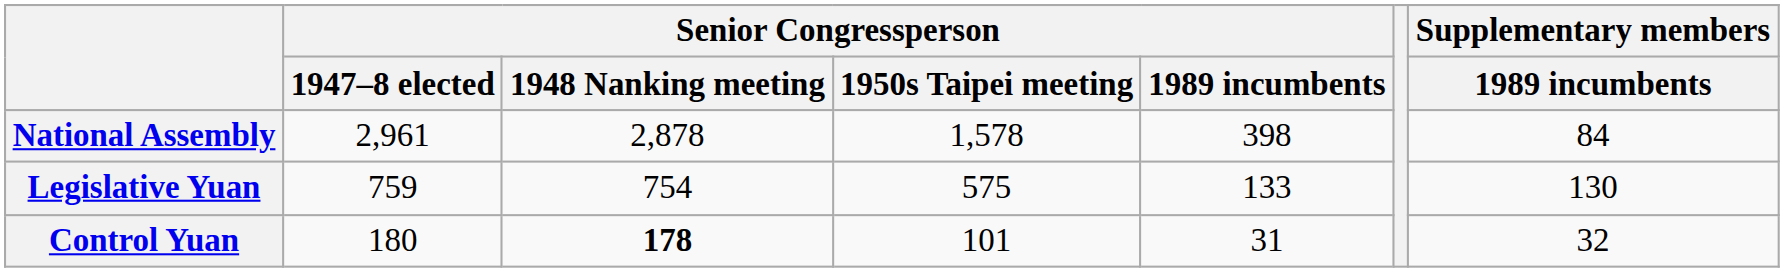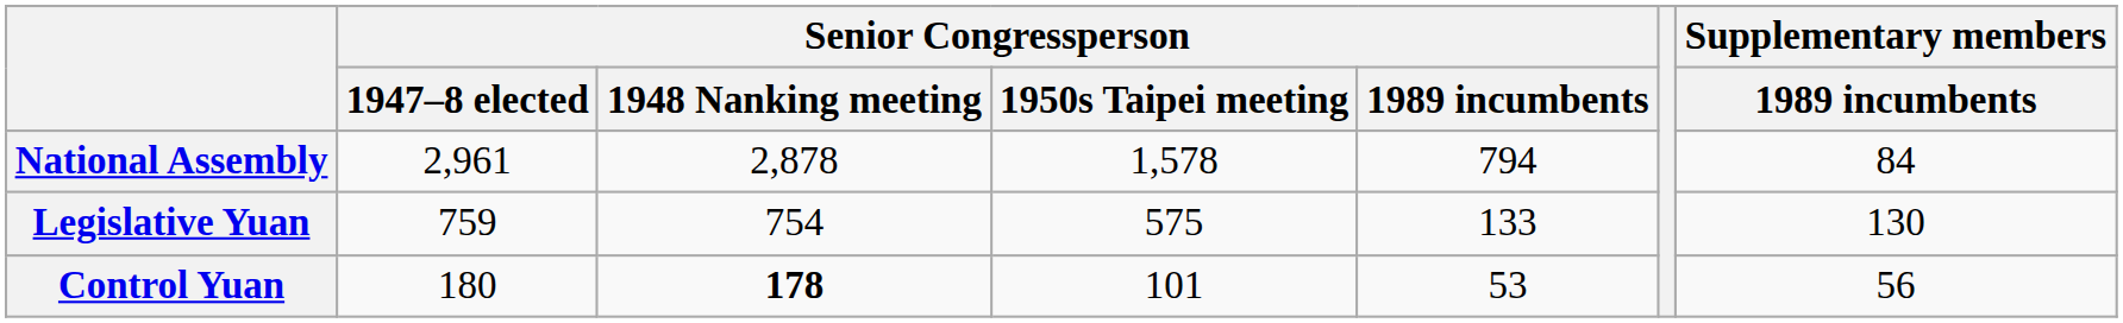National Assembly | Senior Congressperson / 1989 incumbents: 398 -> 794
Control Yuan | Senior Congressperson / 1989 incumbents: 31 -> 53
Control Yuan | Supplementary members / 1989 incumbents: 32 -> 56
